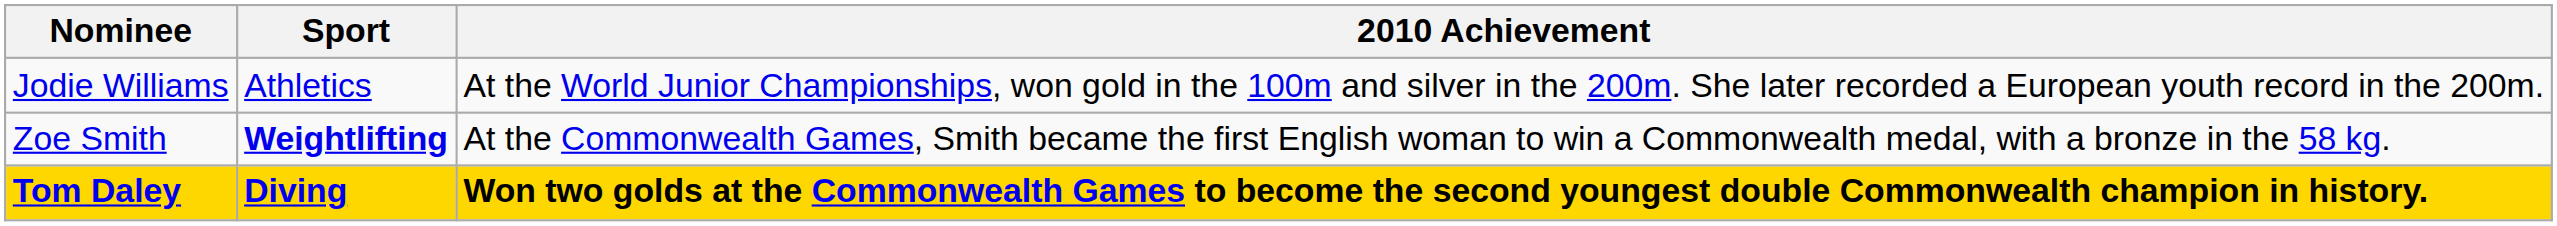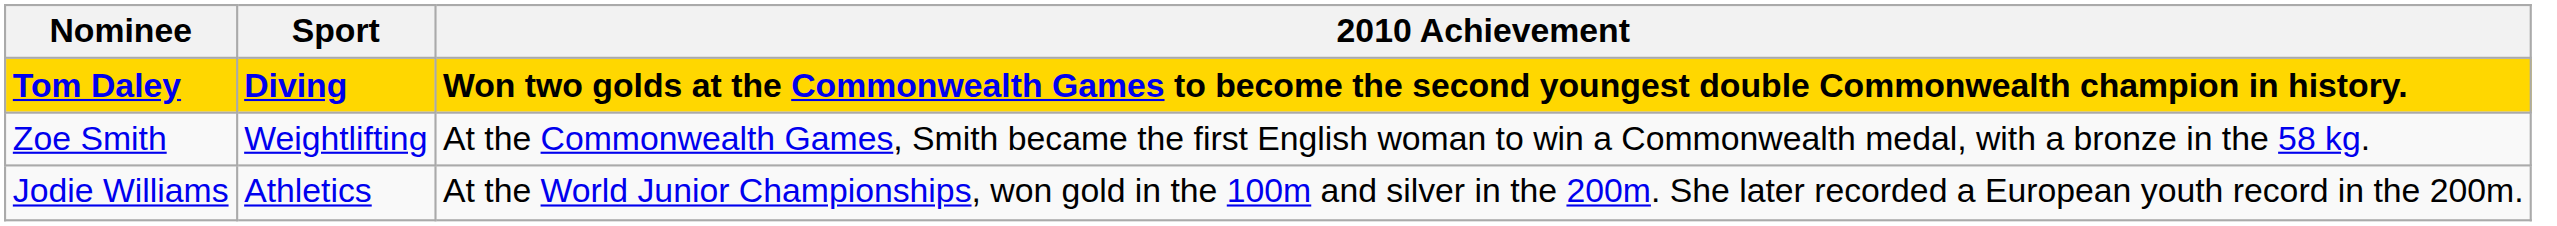rows swapped: Tom Daley <-> Jodie Williams
Zoe Smith | Sport: bold -> normal
